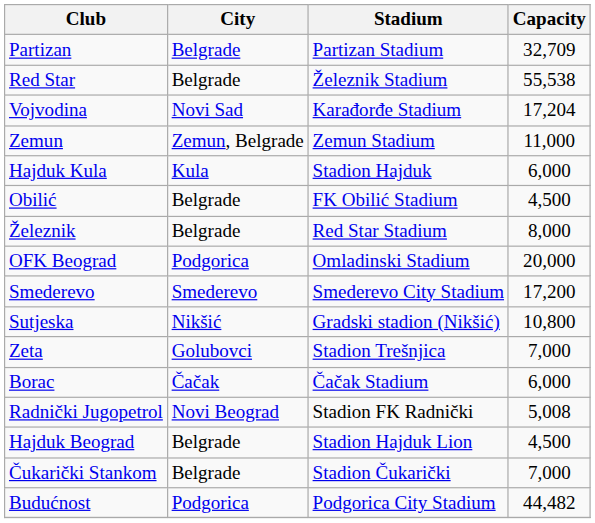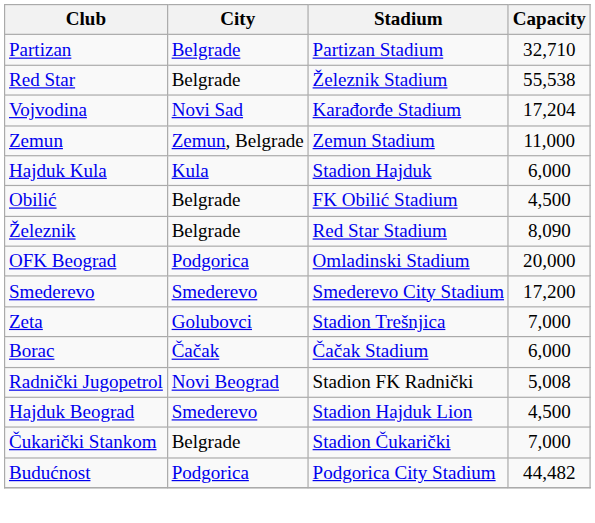Partizan | Capacity: 32,709 -> 32,710
Železnik | Capacity: 8,000 -> 8,090
- row: Sutjeska | Nikšić | Gradski stadion (Nikšić) | 10,800
Hajduk Beograd | City: Belgrade -> Smederevo
